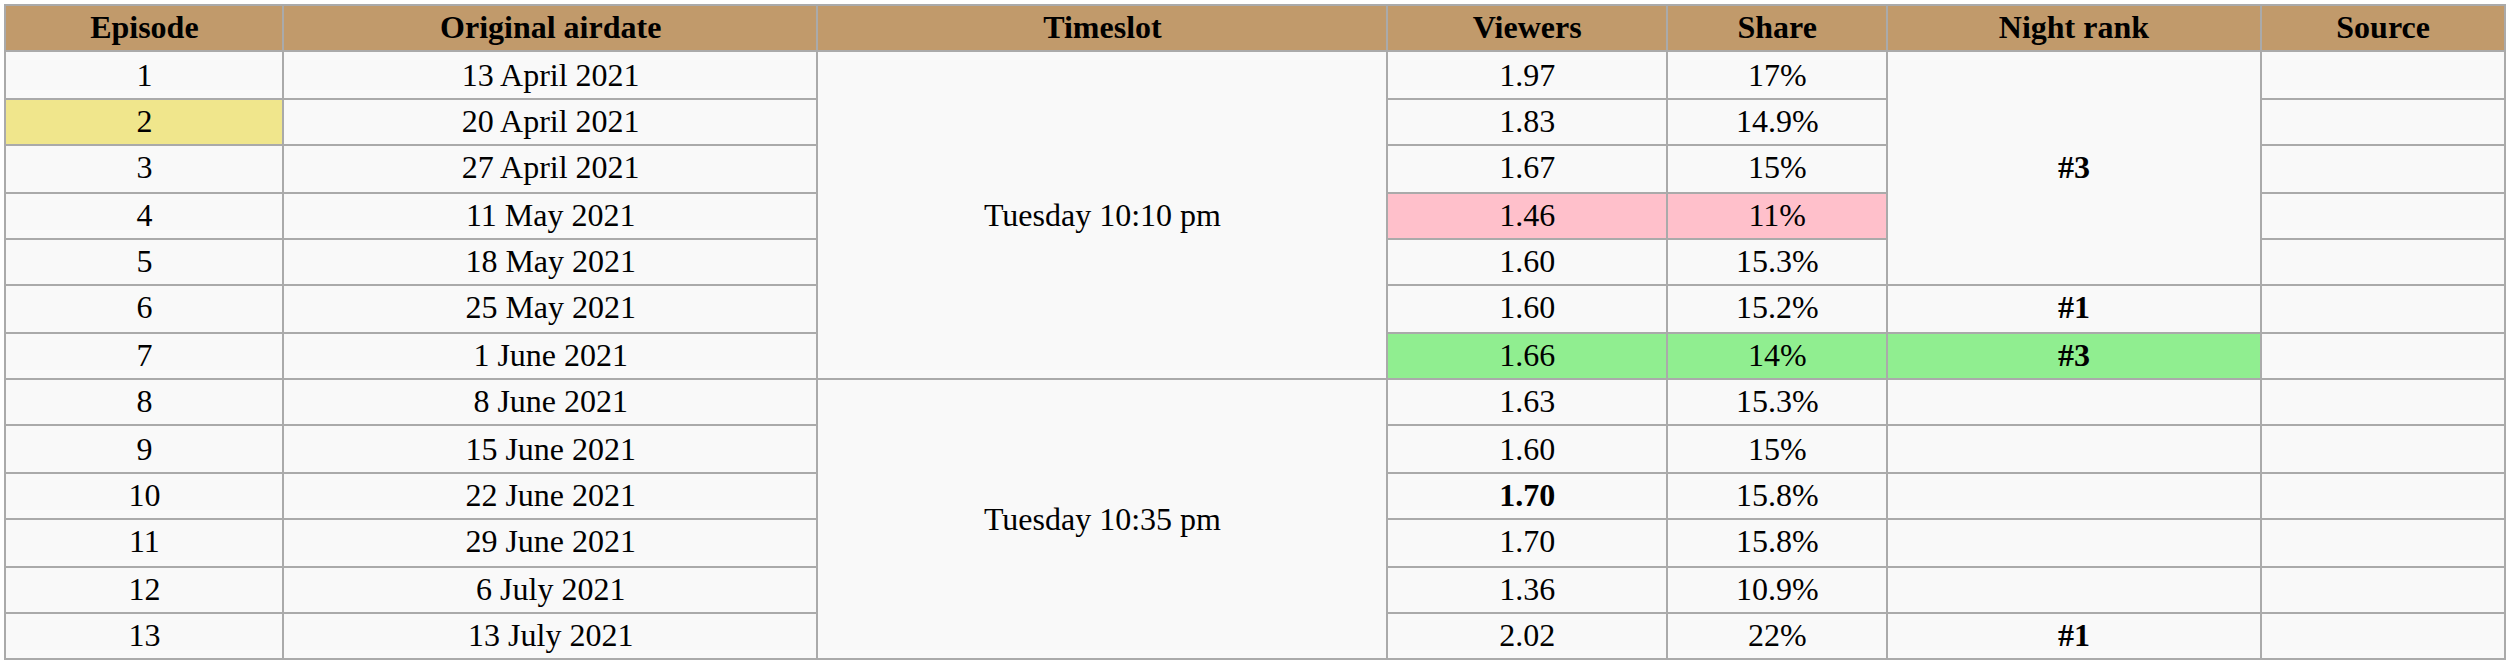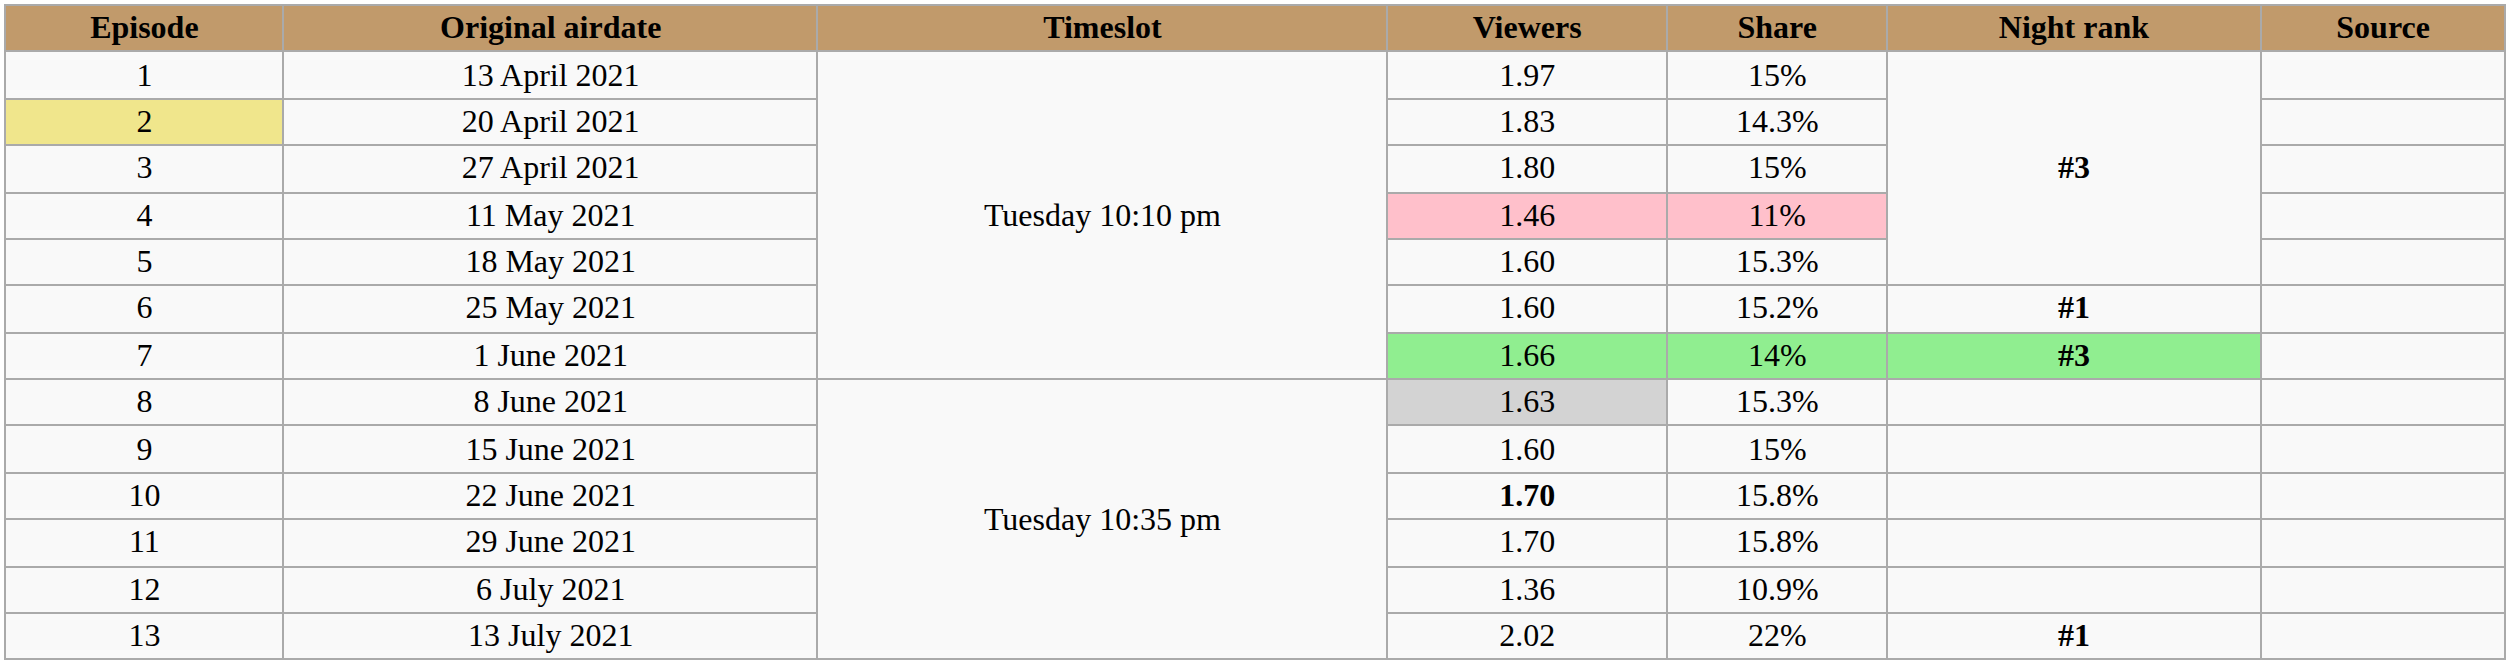13 April 2021 | Share: 17% -> 15%
20 April 2021 | Share: 14.9% -> 14.3%
27 April 2021 | Viewers: 1.67 -> 1.80
8 June 2021 | Viewers: no background -> lightgrey background
